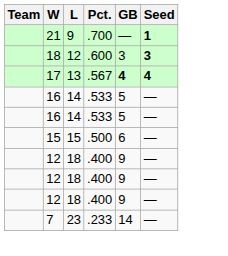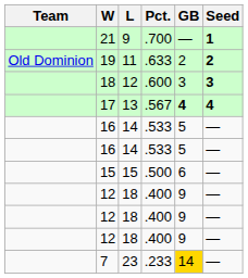+ row: Old Dominion | 19 | 11 | .633 | 2 | 2
7 | GB: no background -> gold background
